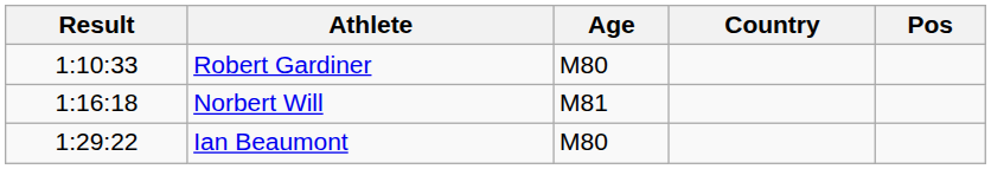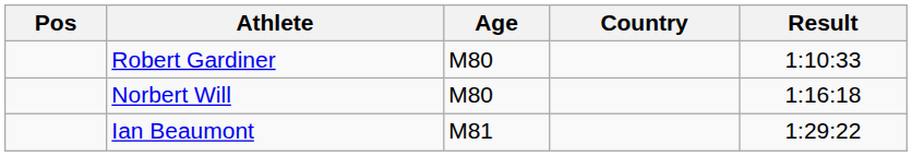columns swapped: Pos <-> Result
Norbert Will | Age: M81 -> M80
Ian Beaumont | Age: M80 -> M81
